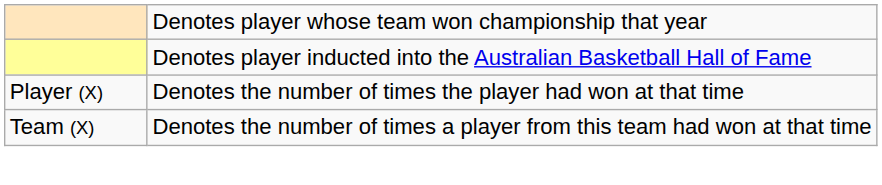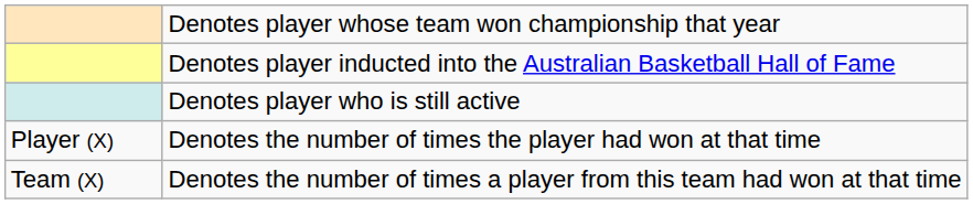+ row: Denotes player who is still active
